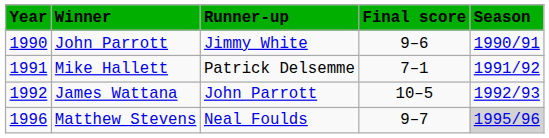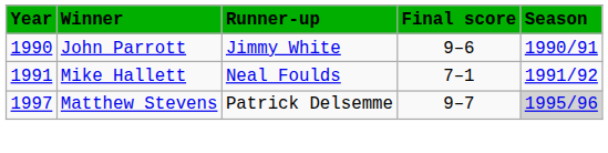Mike Hallett | Runner-up: Patrick Delsemme -> Neal Foulds
- row: 1992 | James Wattana | John Parrott | 10–5 | 1992/93
Matthew Stevens | Year: 1996 -> 1997
Matthew Stevens | Runner-up: Neal Foulds -> Patrick Delsemme
